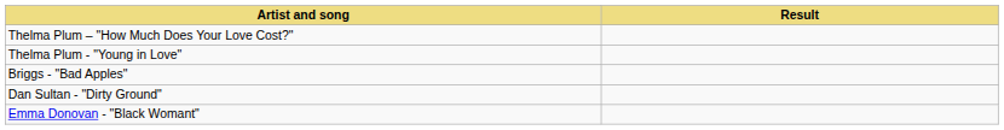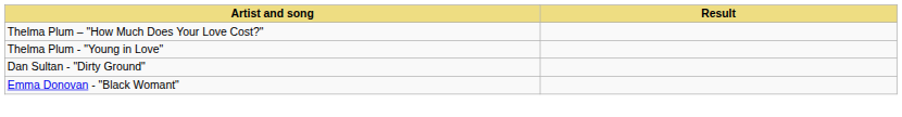- row: Briggs - "Bad Apples"
